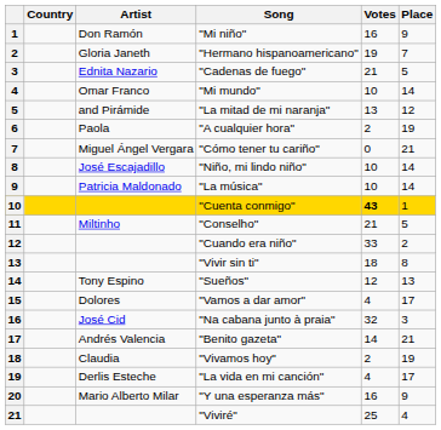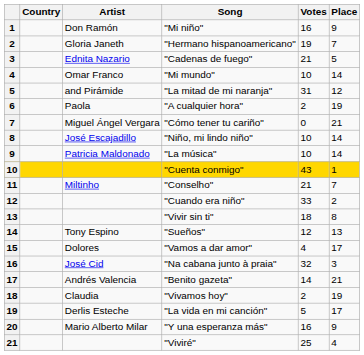"La mitad de mi naranja" | Votes: 13 -> 31
"Cuenta conmigo" | Votes: bold -> normal
"Conselho" | Place: 5 -> 7
"La vida en mi canción" | Votes: 4 -> 5
